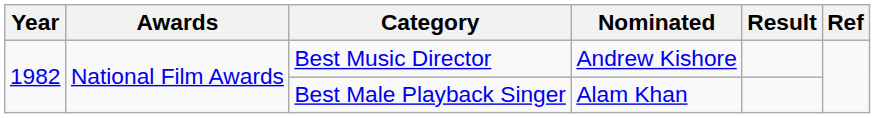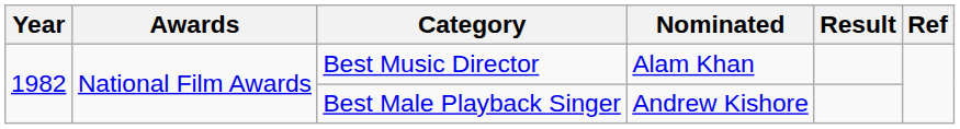Best Music Director | Nominated: Andrew Kishore -> Alam Khan
Best Male Playback Singer | Nominated: Alam Khan -> Andrew Kishore
